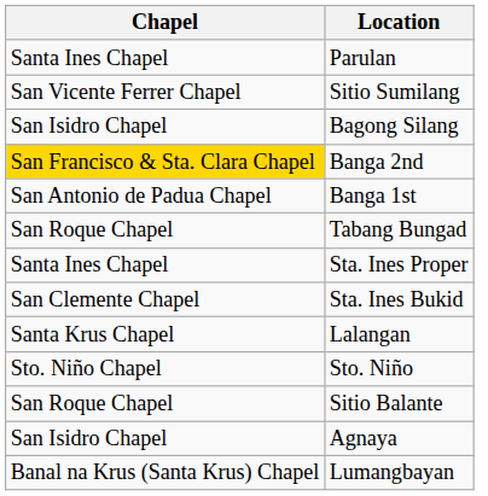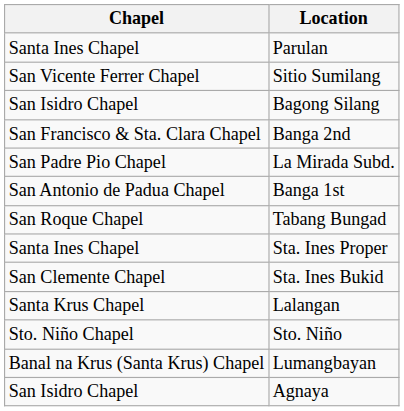Banga 2nd | Chapel: gold background -> no background
+ row: San Padre Pio Chapel | La Mirada Subd.
- row: San Roque Chapel | Sitio Balante
rows swapped: Agnaya <-> Lumangbayan
